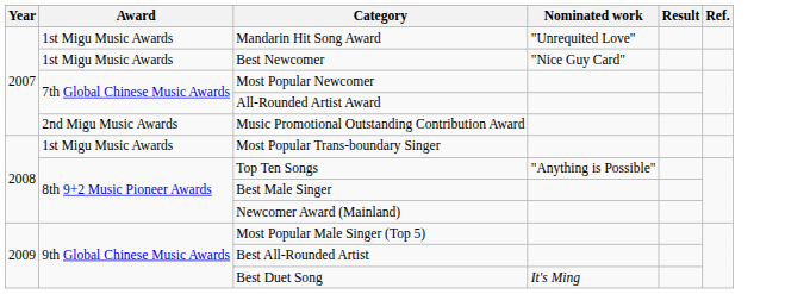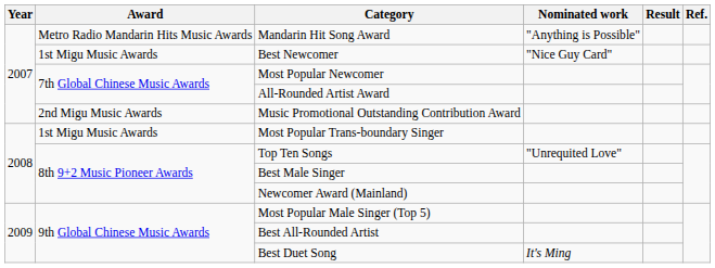Mandarin Hit Song Award | Award: 1st Migu Music Awards -> Metro Radio Mandarin Hits Music Awards
Mandarin Hit Song Award | Nominated work: "Unrequited Love" -> "Anything is Possible"
Top Ten Songs | Nominated work: "Anything is Possible" -> "Unrequited Love"
